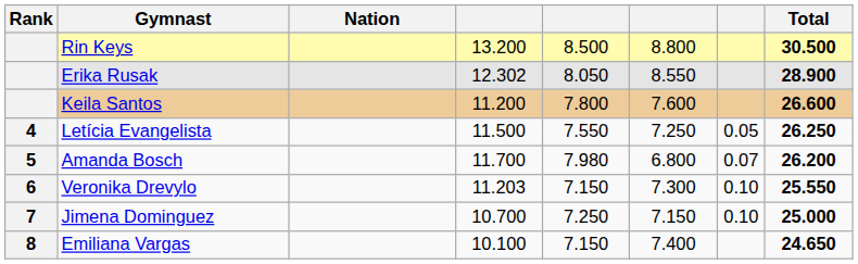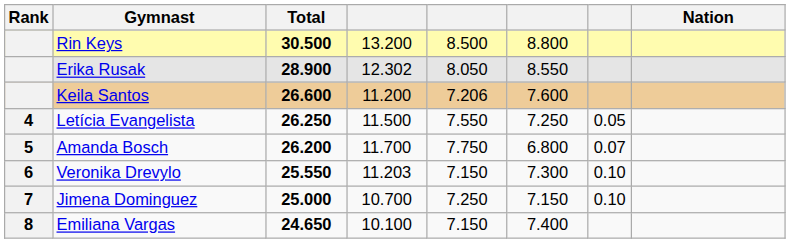columns swapped: Nation <-> Total
Keila Santos | column 5: 7.800 -> 7.206
Amanda Bosch | column 5: 7.980 -> 7.750
